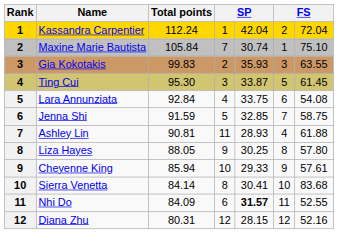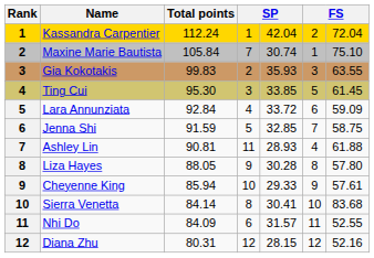Ting Cui | column 5: 33.87 -> 33.85
Lara Annunziata | column 5: 33.75 -> 33.72
Lara Annunziata | column 7: 54.08 -> 59.09
Liza Hayes | column 5: 30.25 -> 30.28
Nhi Do | column 5: bold -> normal
